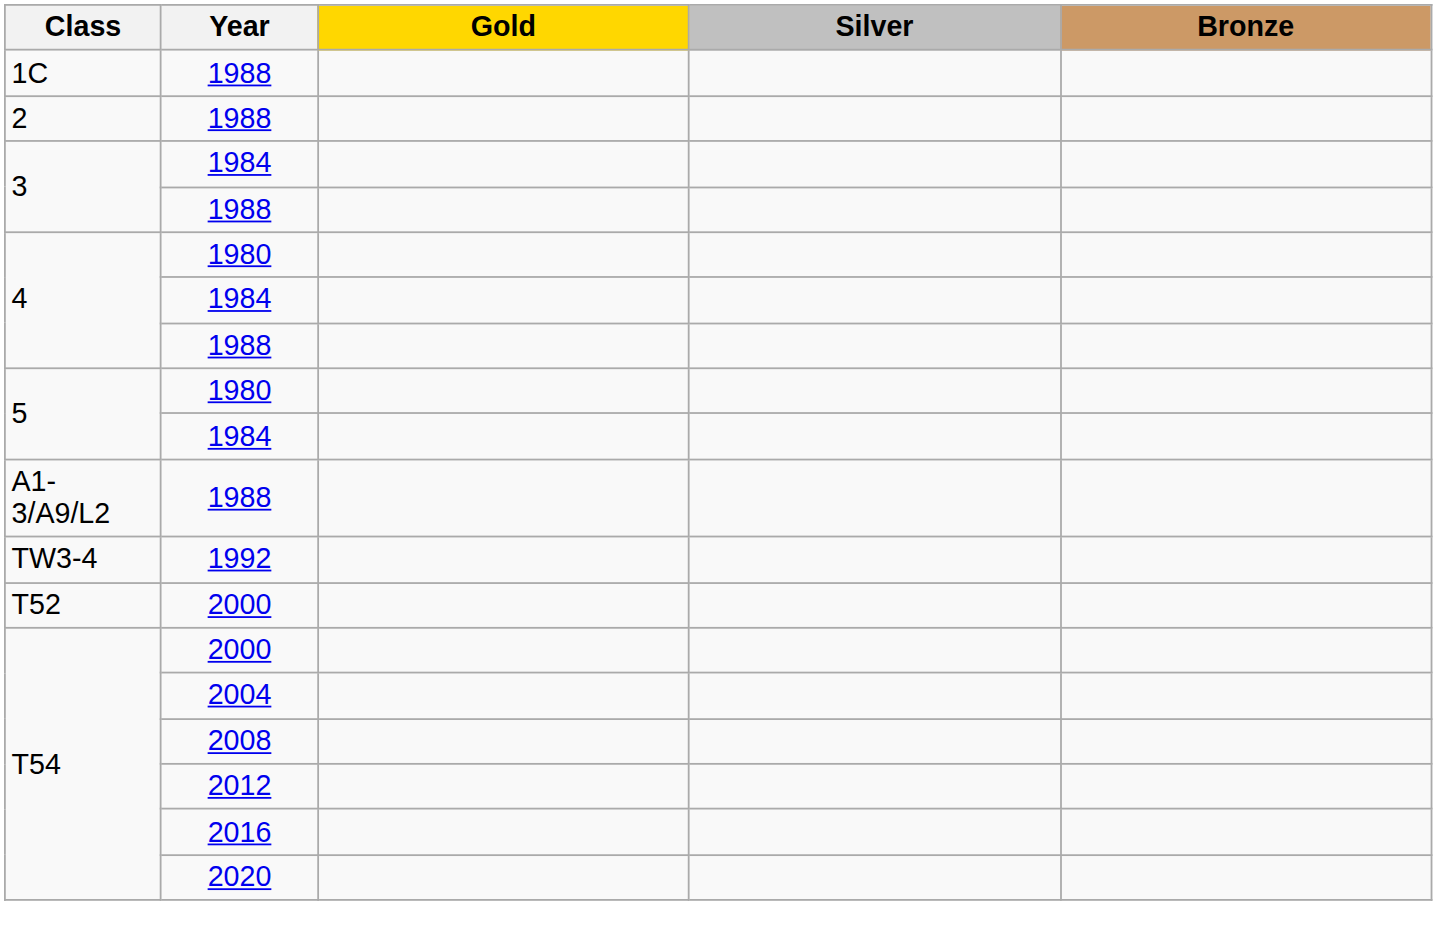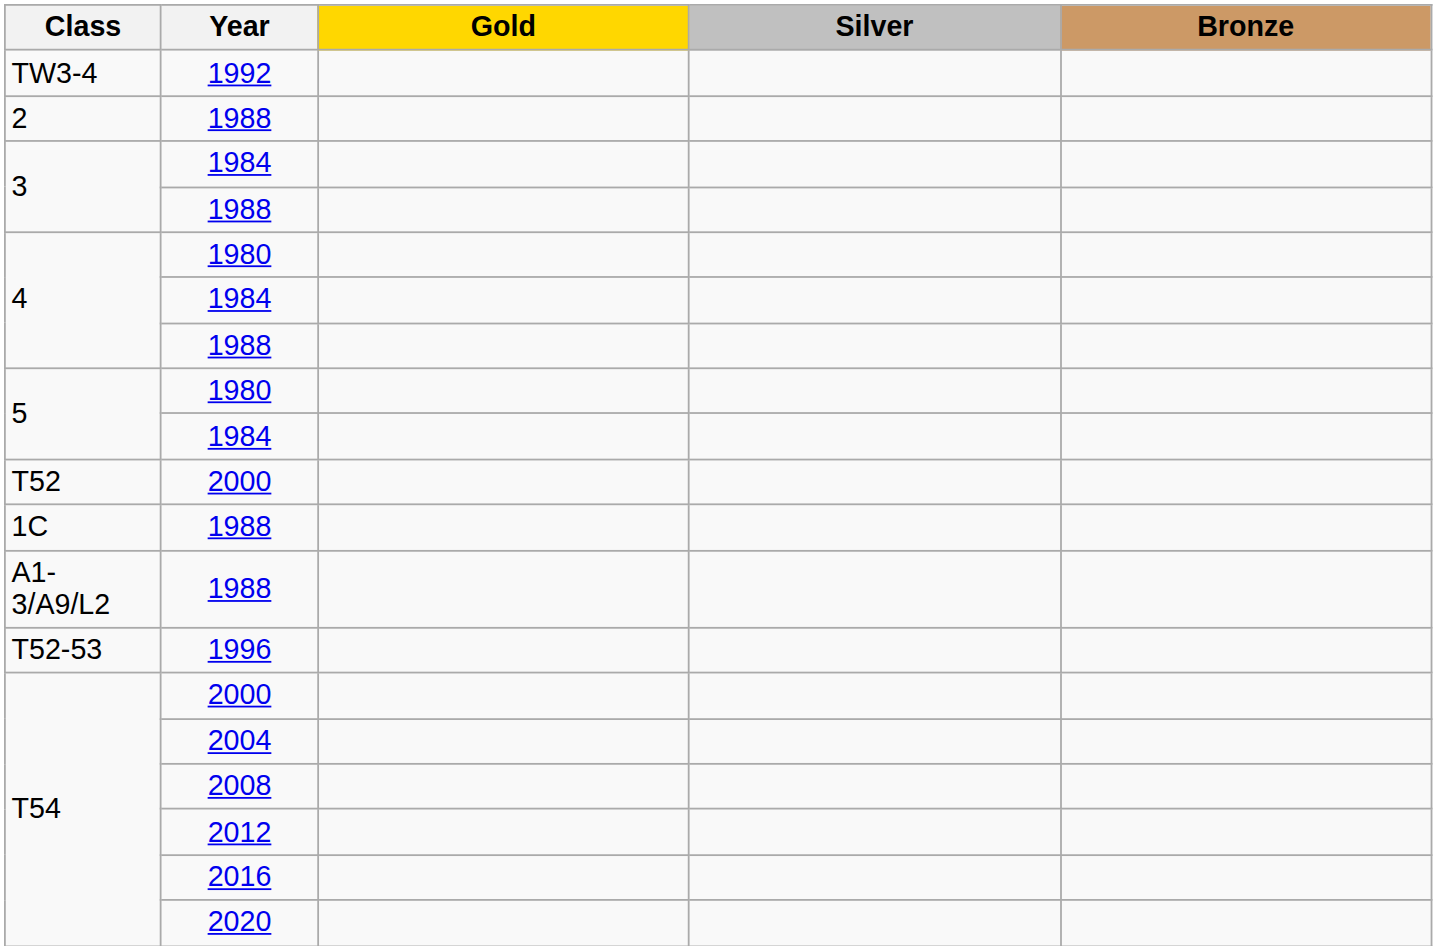rows swapped: 1C / 1988 <-> 1992
rows swapped: A1-3/A9/L2 / 1988 <-> T52 / 2000
+ row: T52-53 | 1996
